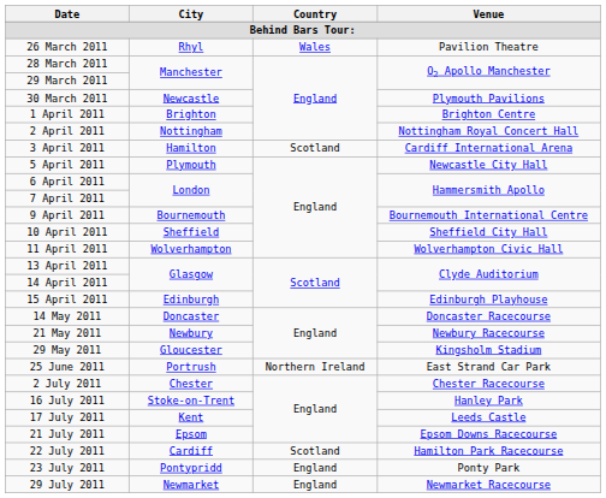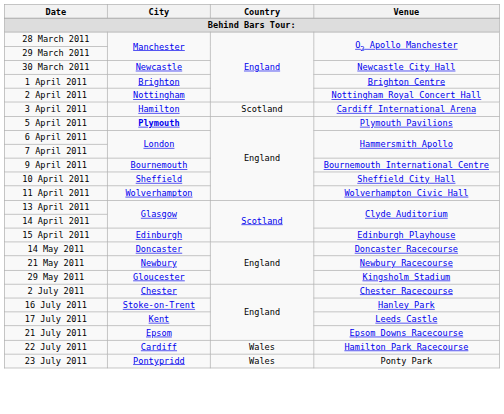- row: 26 March 2011 | Rhyl | Wales | Pavilion Theatre
30 March 2011 | Venue: Plymouth Pavilions -> Newcastle City Hall
5 April 2011 | City: normal -> bold
5 April 2011 | Venue: Newcastle City Hall -> Plymouth Pavilions
- row: 25 June 2011 | Portrush | Northern Ireland | East Strand Car Park
22 July 2011 | Country: Scotland -> Wales
23 July 2011 | Country: England -> Wales
- row: 29 July 2011 | Newmarket | England | Newmarket Racecourse
